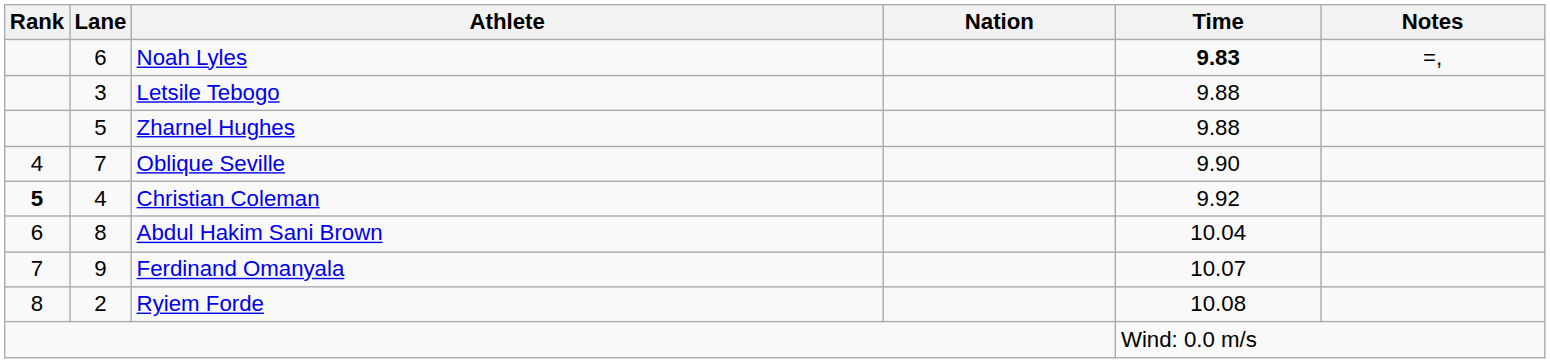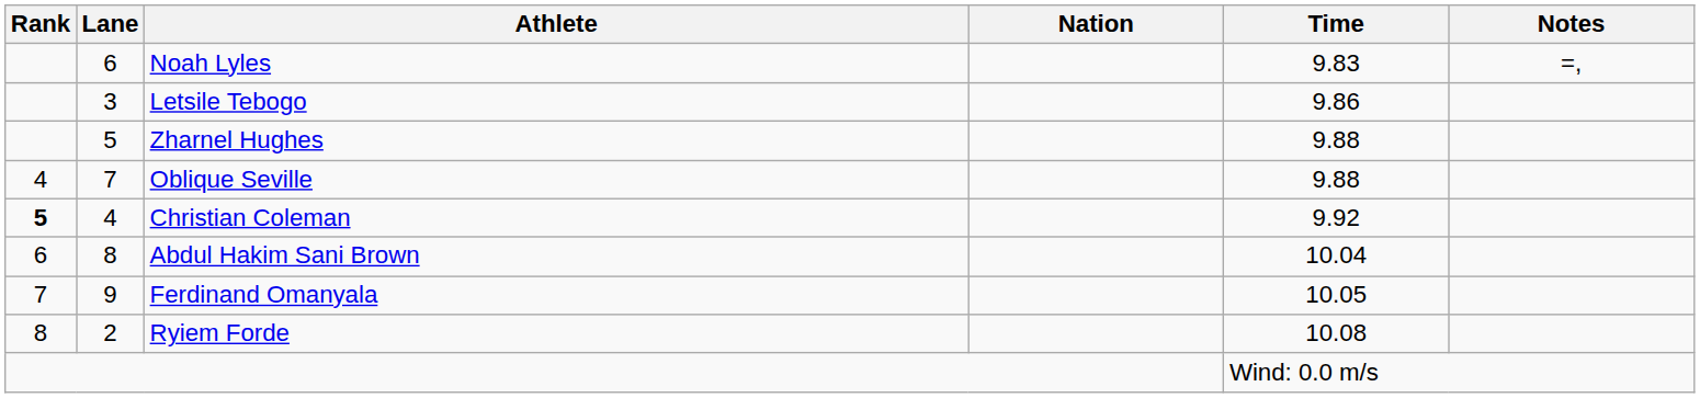Noah Lyles | Time: bold -> normal
Letsile Tebogo | Time: 9.88 -> 9.86
Oblique Seville | Time: 9.90 -> 9.88
Ferdinand Omanyala | Time: 10.07 -> 10.05
